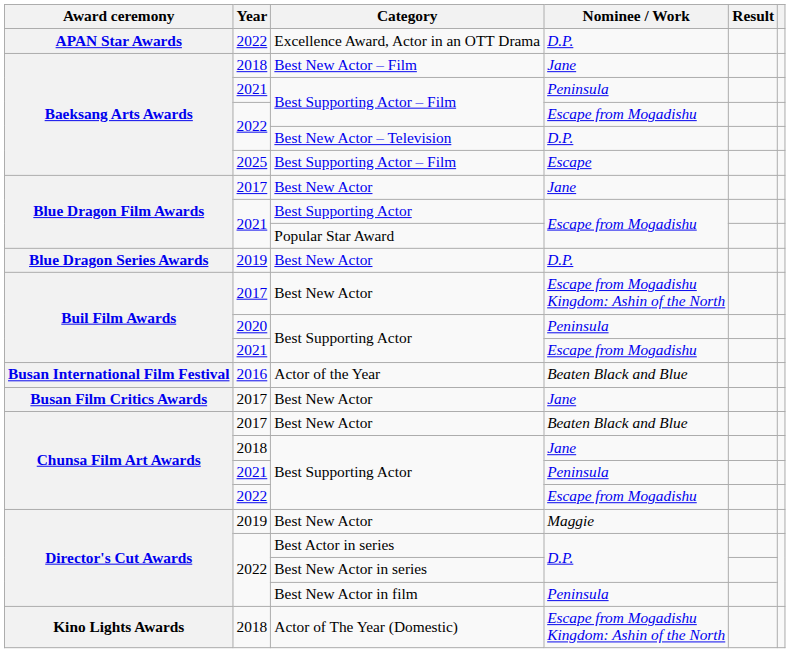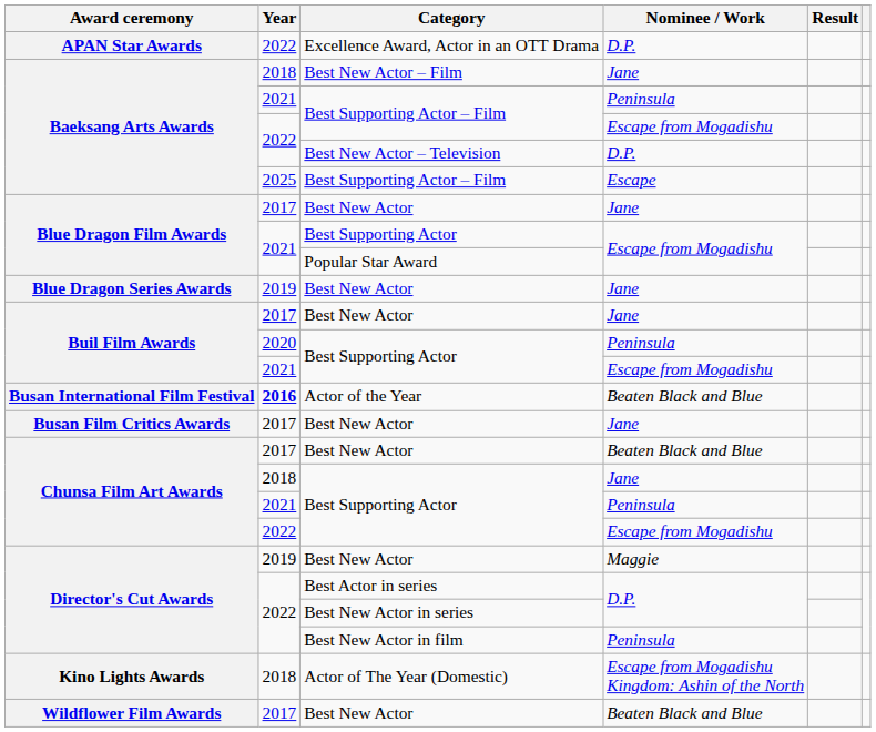Blue Dragon Series Awards / Best New Actor | Nominee / Work: D.P. -> Jane
Buil Film Awards / Best New Actor | Nominee / Work: Escape from Mogadishu Kingdom: Ashin of the North -> Jane
Actor of the Year | Year: normal -> bold
+ row: Wildflower Film Awards | 2017 | Best New Actor | Beaten Black and Blue
